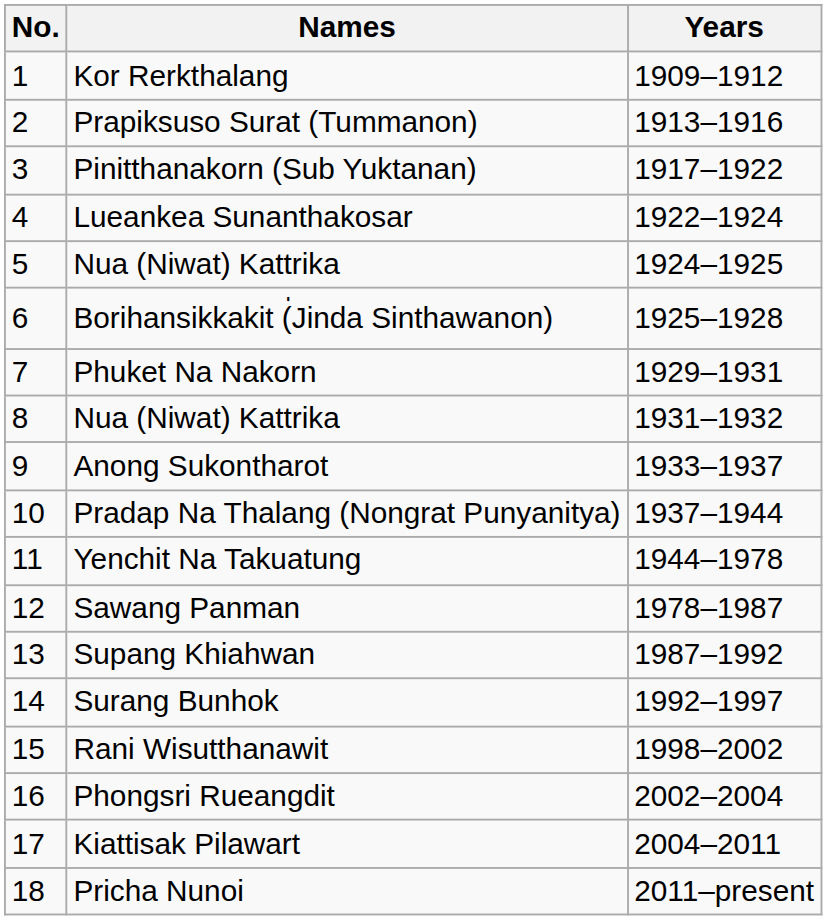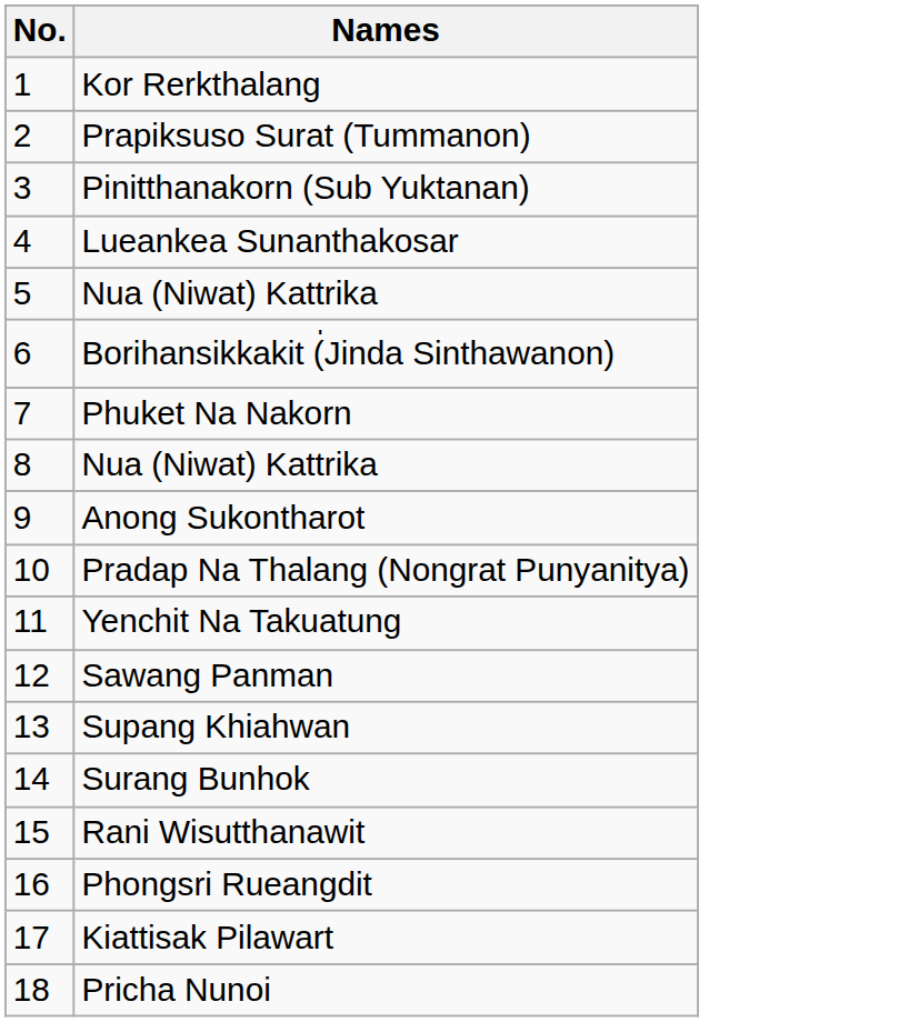- column: Years | 1909–1912 | 1913–1916 | 1917–1922 | 1922–1924 | 1924–1925 | 1925–1928 | 1929–1931 | 1931–1932 | 1933–1937 | 1937–1944 | 1944–1978 | 1978–1987 | 1987–1992 | 1992–1997 | 1998–2002 | 2002–2004 | 2004–2011 | 2011–present
